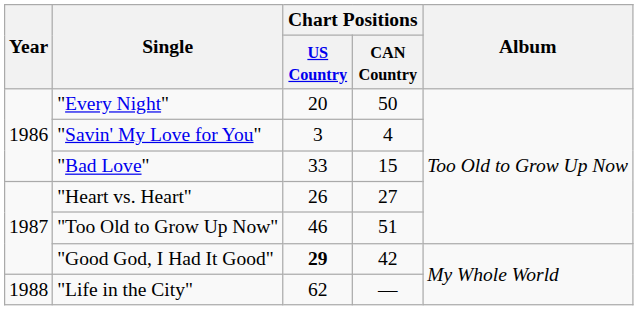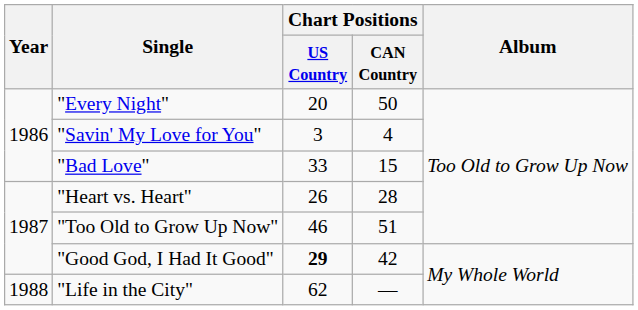"Heart vs. Heart" | Chart Positions / CAN Country: 27 -> 28
